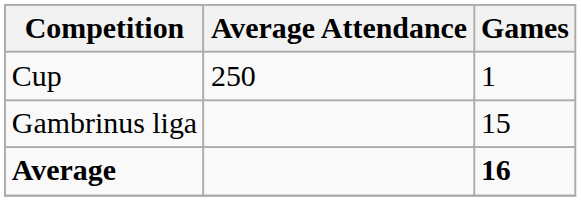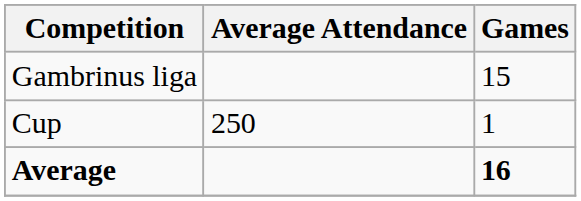rows swapped: Gambrinus liga <-> Cup
